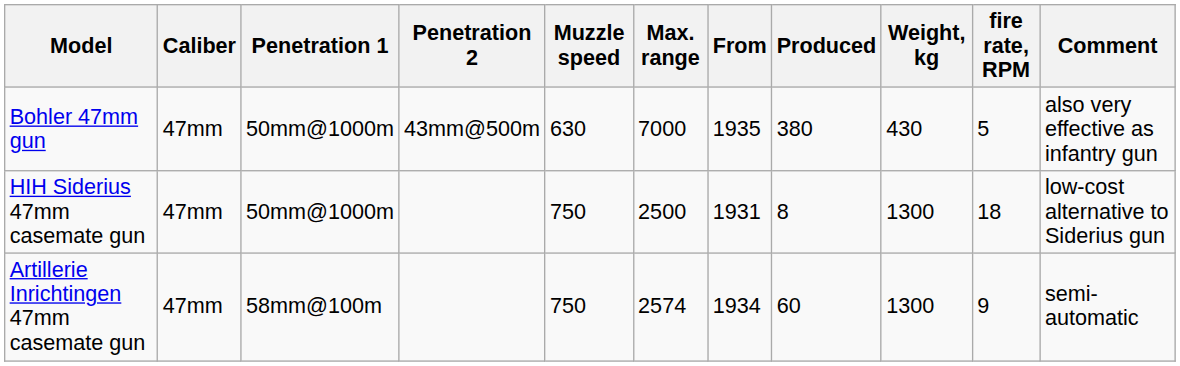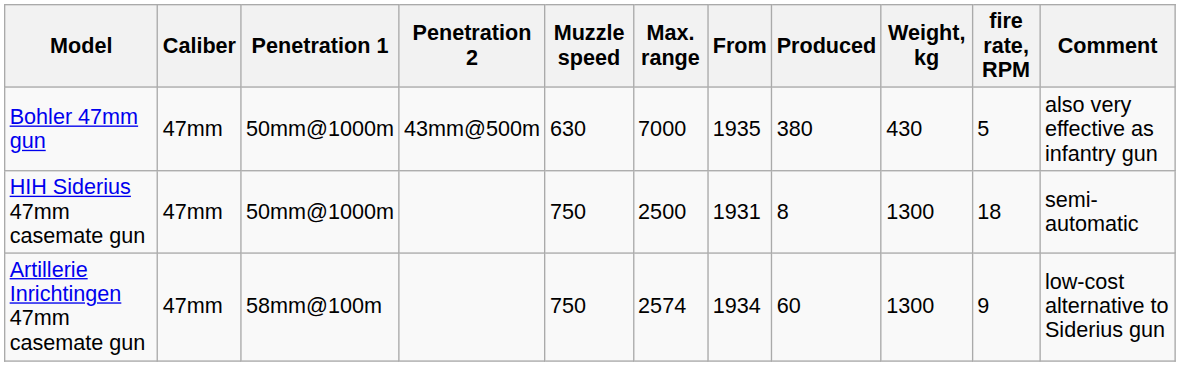HIH Siderius 47mm casemate gun | Comment: low-cost alternative to Siderius gun -> semi-automatic
Artillerie Inrichtingen 47mm casemate gun | Comment: semi-automatic -> low-cost alternative to Siderius gun
